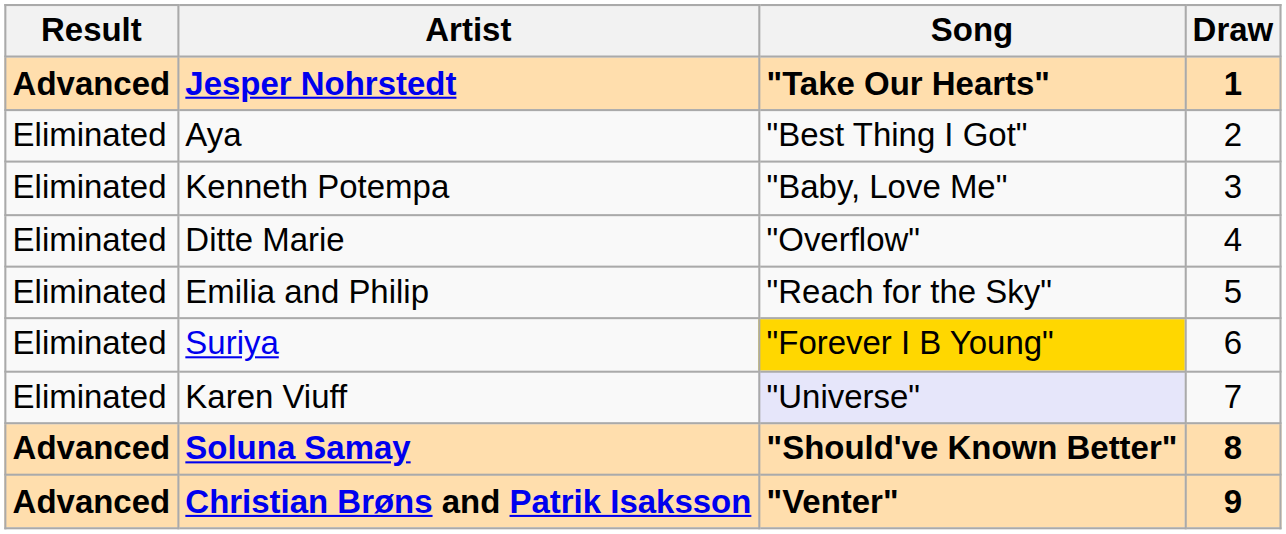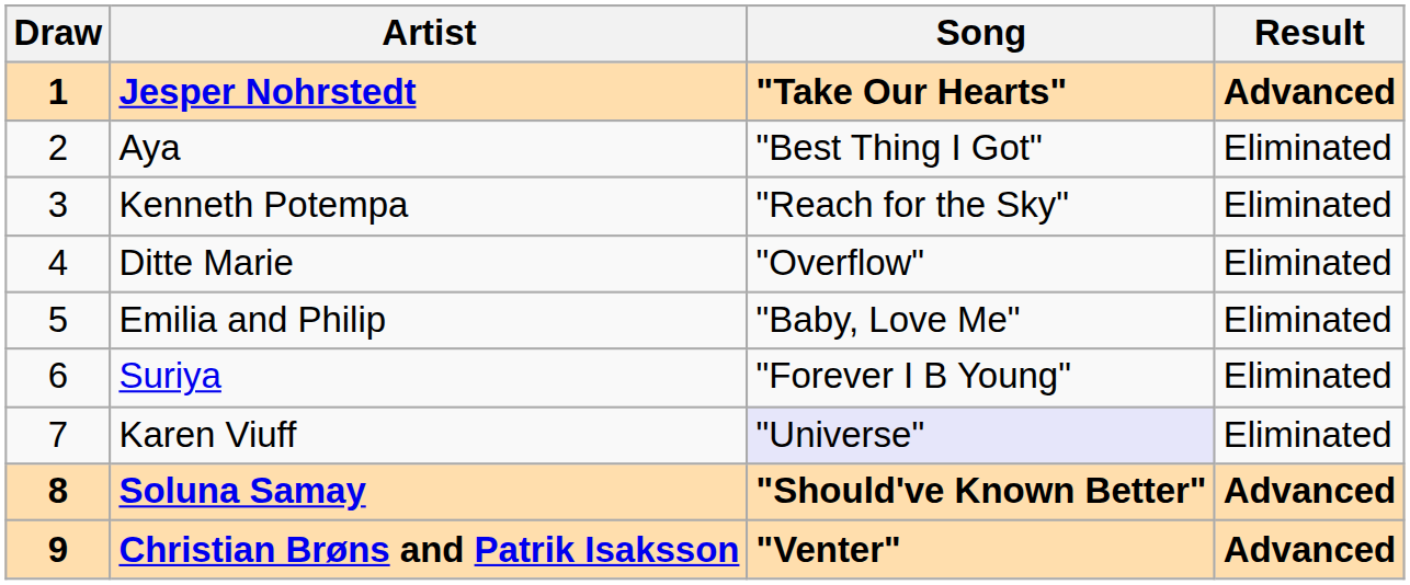columns swapped: Draw <-> Result
Kenneth Potempa | Song: "Baby, Love Me" -> "Reach for the Sky"
Emilia and Philip | Song: "Reach for the Sky" -> "Baby, Love Me"
Suriya | Song: gold background -> no background
